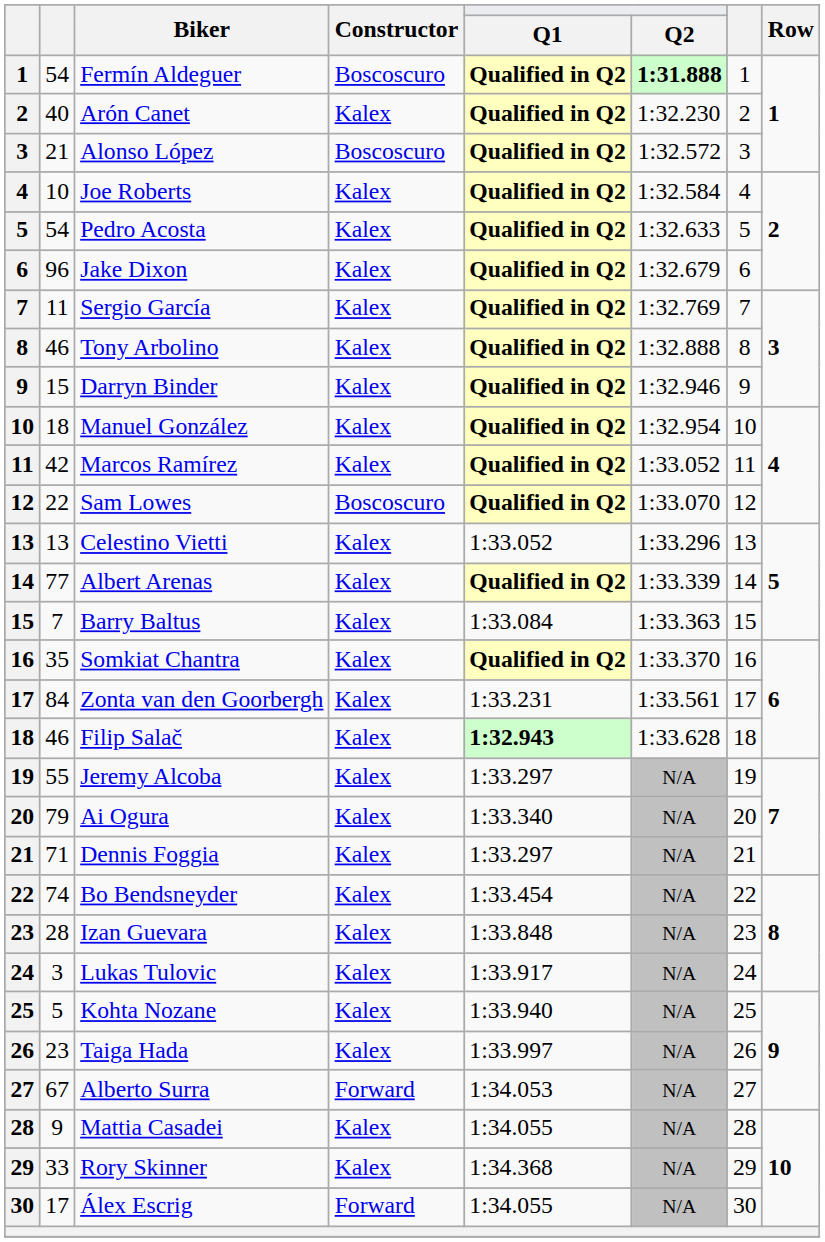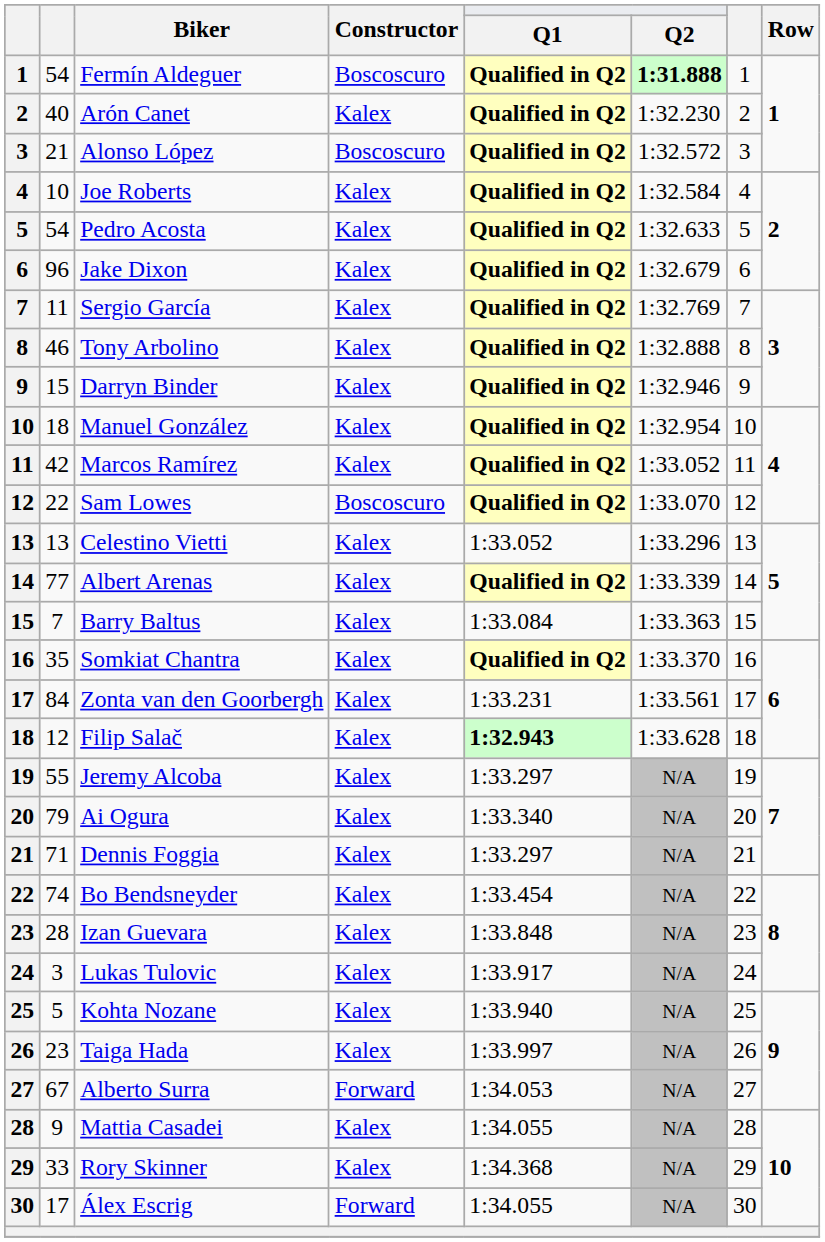Filip Salač | column 2: 46 -> 12
